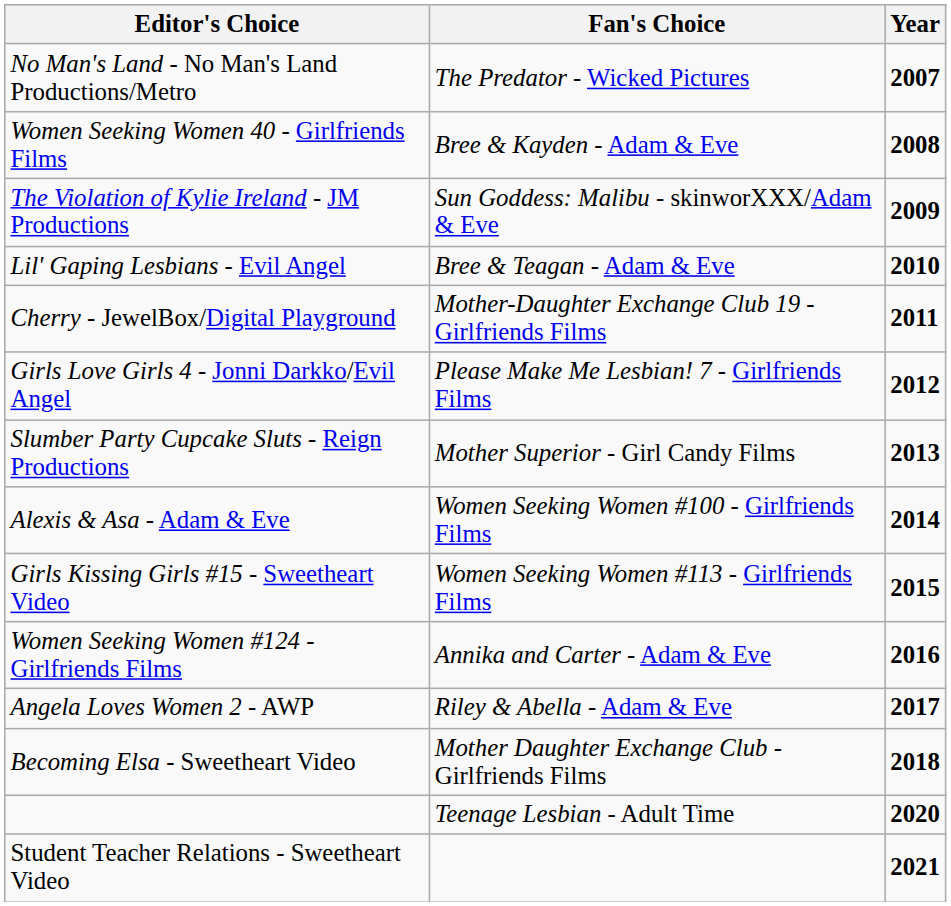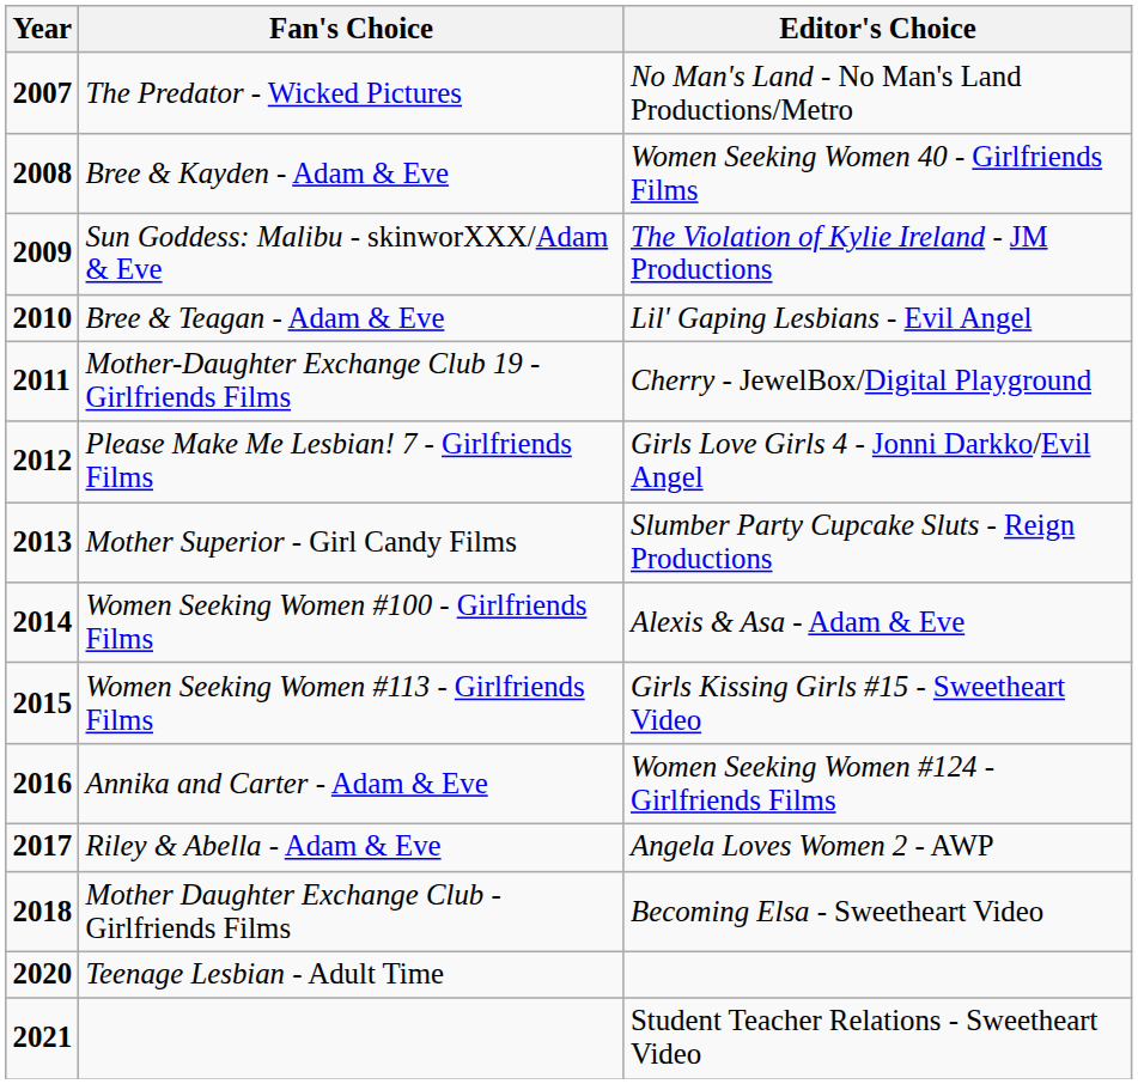columns swapped: Year <-> Editor's Choice
